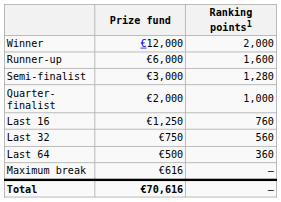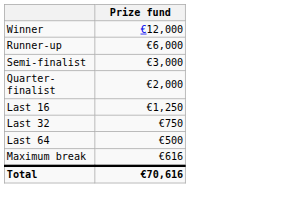- column: Ranking points1 | 2,000 | 1,600 | 1,280 | 1,000 | 760 | 560 | 360 | – | –
